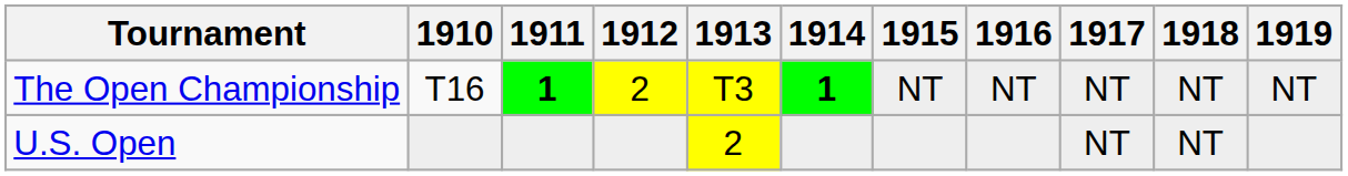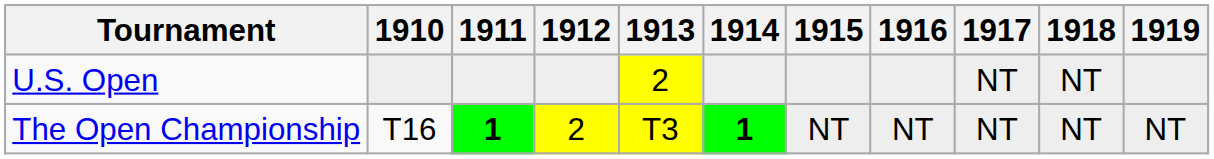rows swapped: U.S. Open <-> The Open Championship
